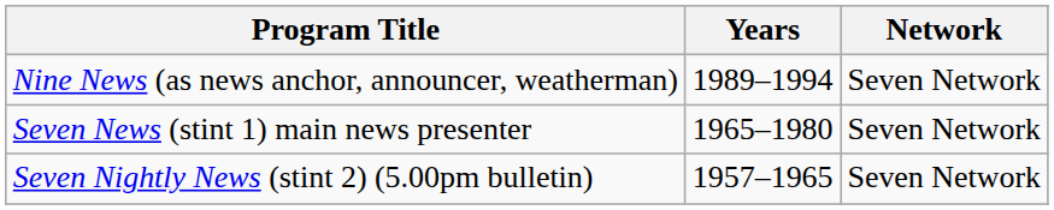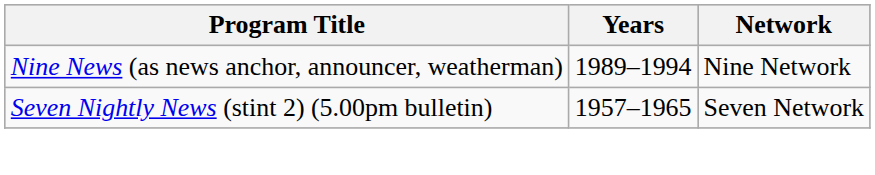Nine News (as news anchor, announcer, weatherman) | Network: Seven Network -> Nine Network
- row: Seven News (stint 1) main news presenter | 1965–1980 | Seven Network
